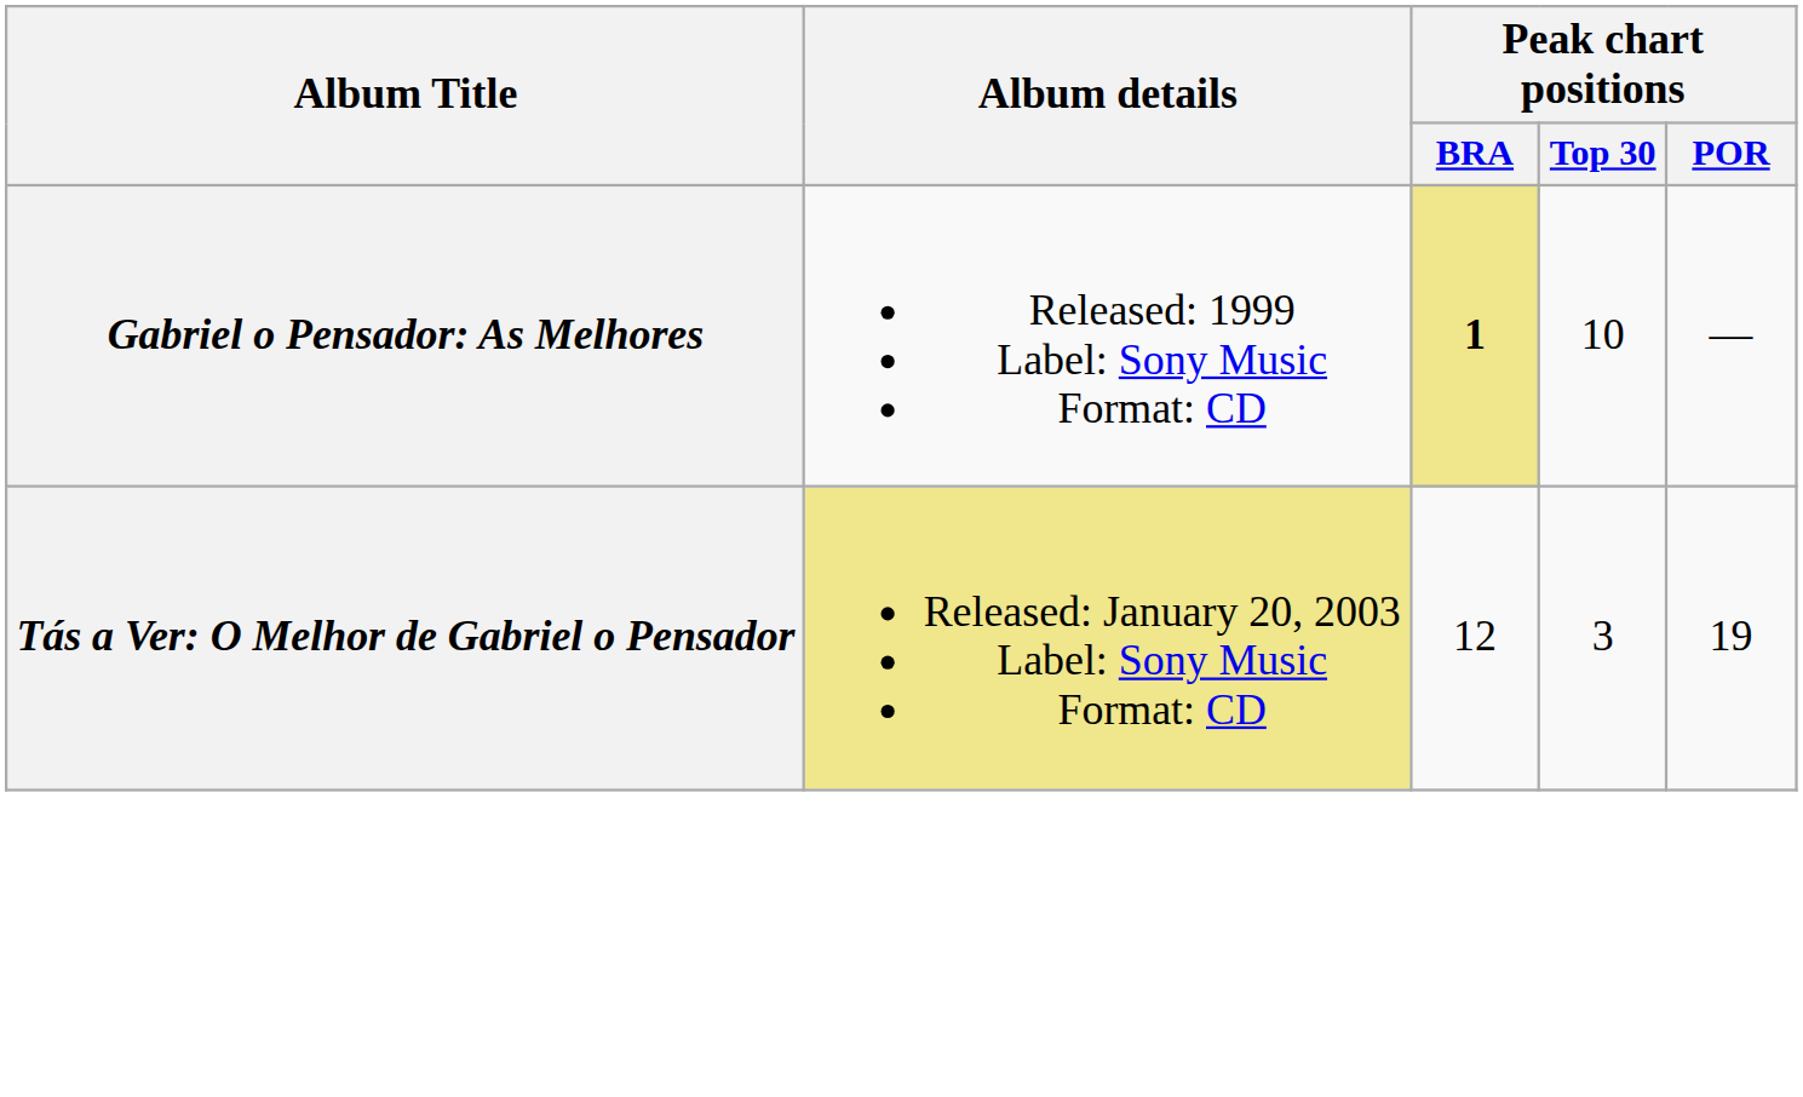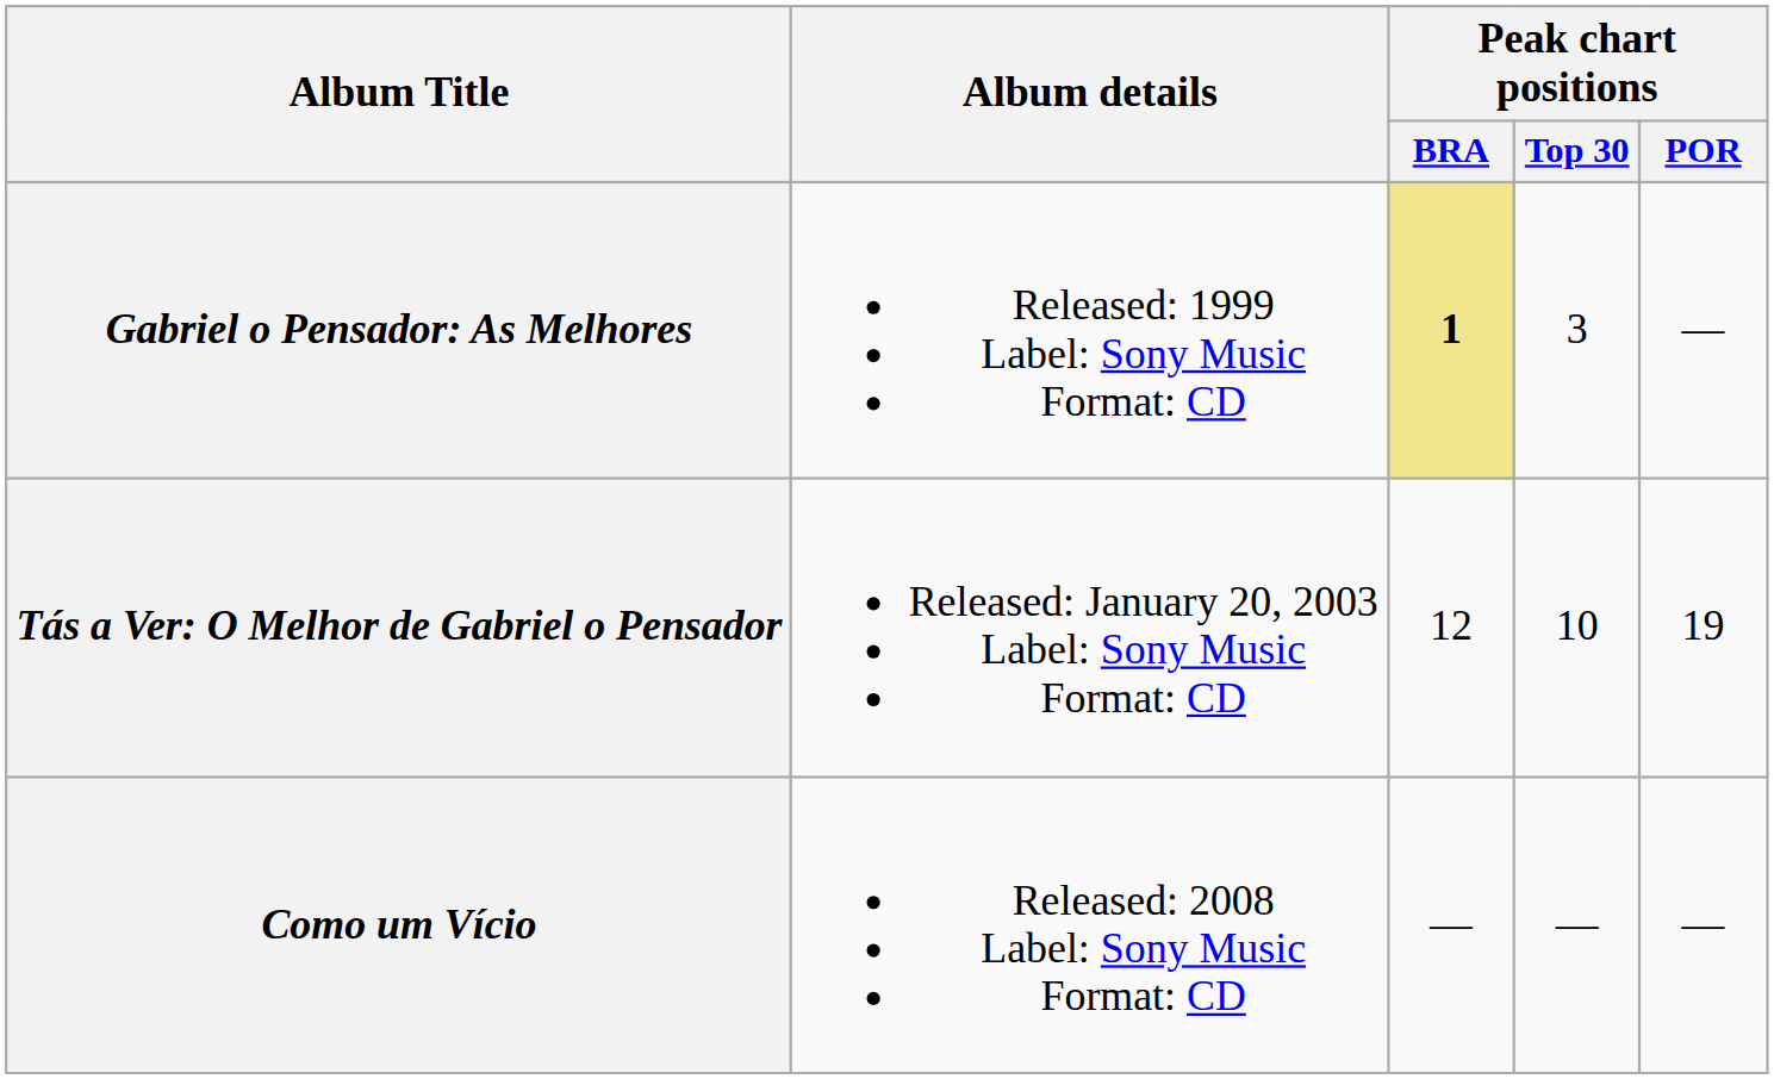Gabriel o Pensador: As Melhores | Peak chart positions / Top 30: 10 -> 3
Tás a Ver: O Melhor de Gabriel o Pensador | Album details: khaki background -> no background
Tás a Ver: O Melhor de Gabriel o Pensador | Peak chart positions / Top 30: 3 -> 10
+ row: Como um Vício | Released: 2008 Label: Sony Music Format: CD | — | — | —
